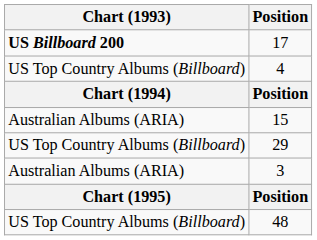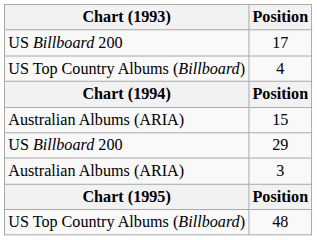17 | Chart (1993): bold -> normal
29 | Chart (1993): US Top Country Albums (Billboard) -> US Billboard 200
